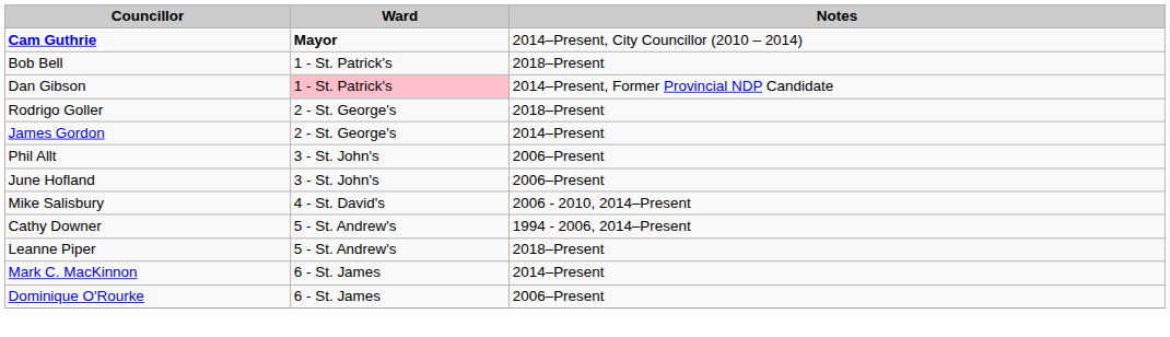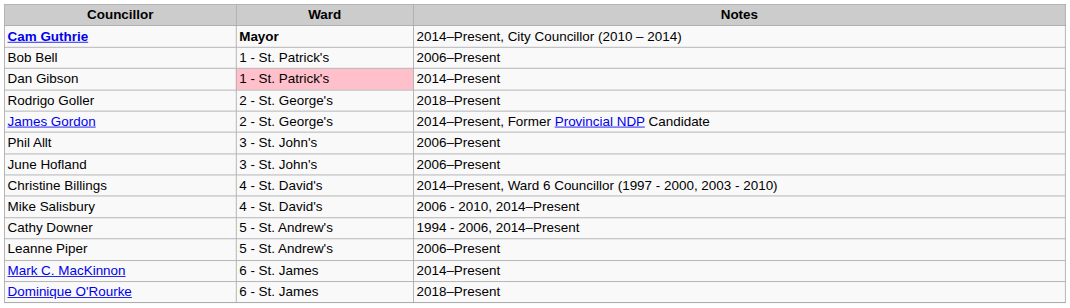Bob Bell | Notes: 2018–Present -> 2006–Present
Dan Gibson | Notes: 2014–Present, Former Provincial NDP Candidate -> 2014–Present
James Gordon | Notes: 2014–Present -> 2014–Present, Former Provincial NDP Candidate
+ row: Christine Billings | 4 - St. David's | 2014–Present, Ward 6 Councillor (1997 - 2000, 2003 - 2010)
Leanne Piper | Notes: 2018–Present -> 2006–Present
Dominique O'Rourke | Notes: 2006–Present -> 2018–Present
